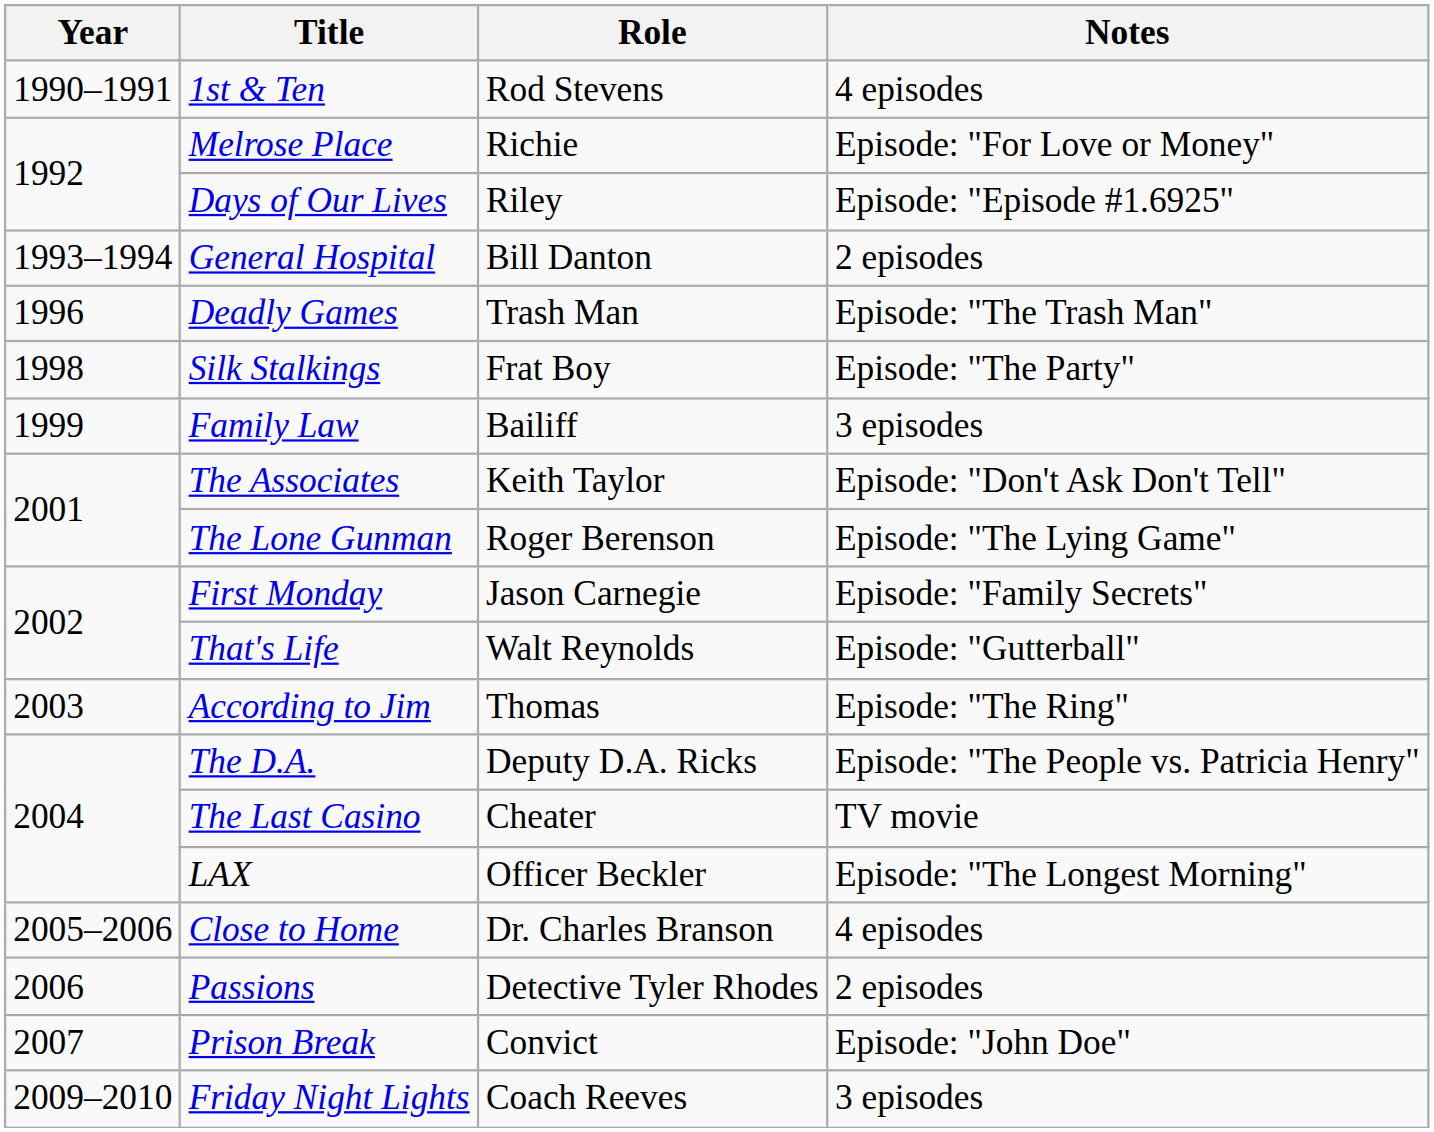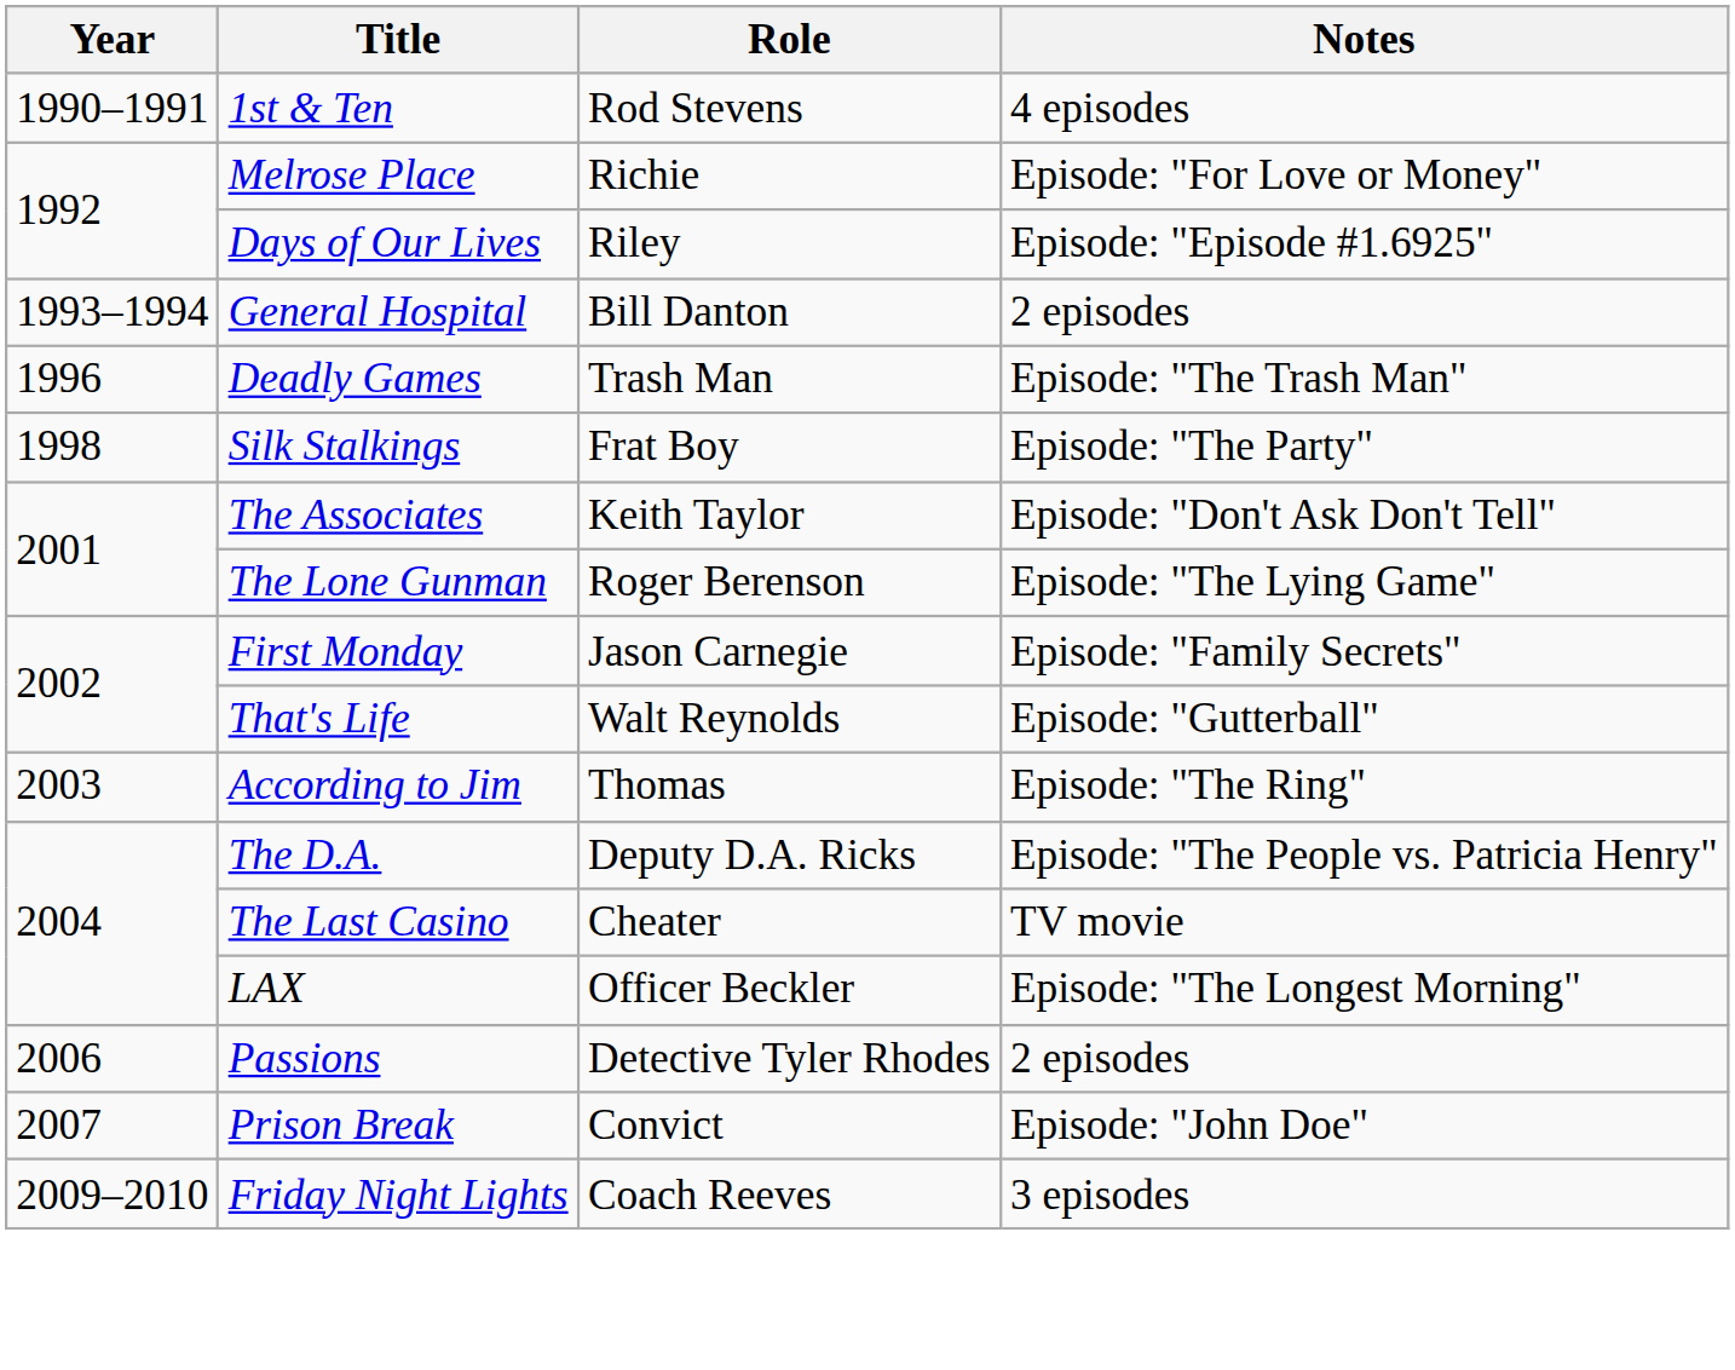- row: 1999 | Family Law | Bailiff | 3 episodes
- row: 2005–2006 | Close to Home | Dr. Charles Branson | 4 episodes
